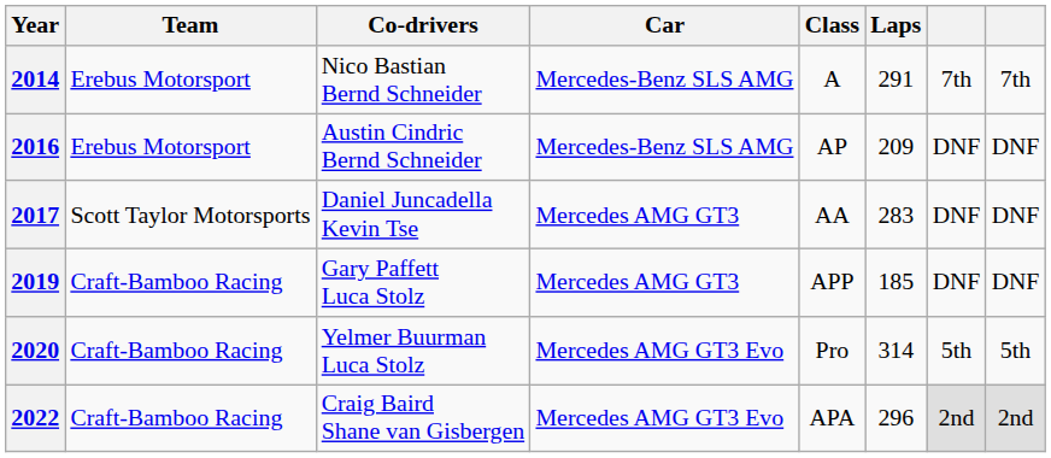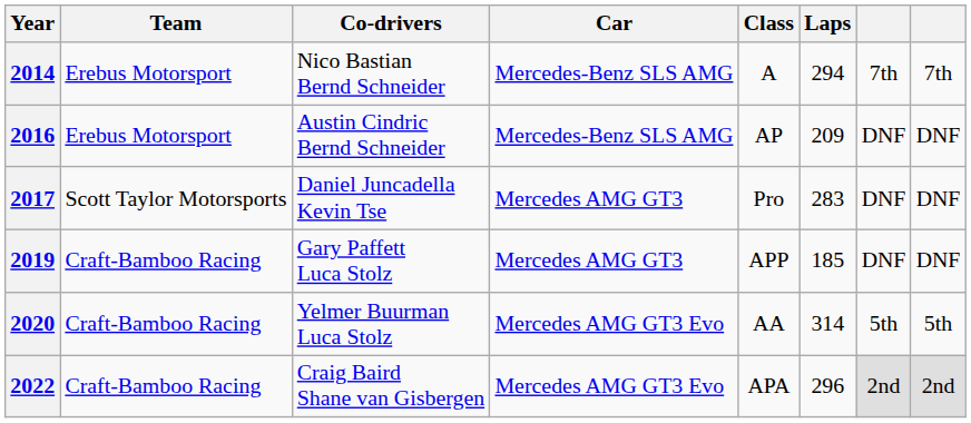2014 | Laps: 291 -> 294
2017 | Class: AA -> Pro
2020 | Class: Pro -> AA
